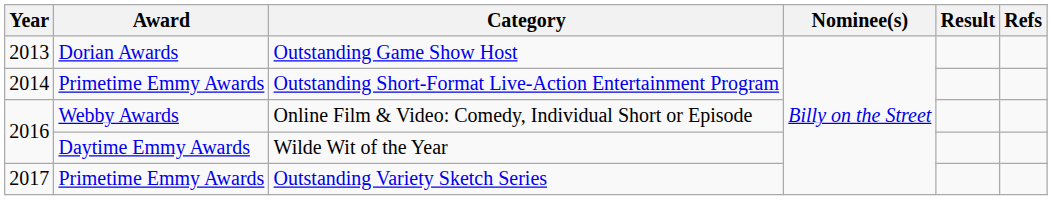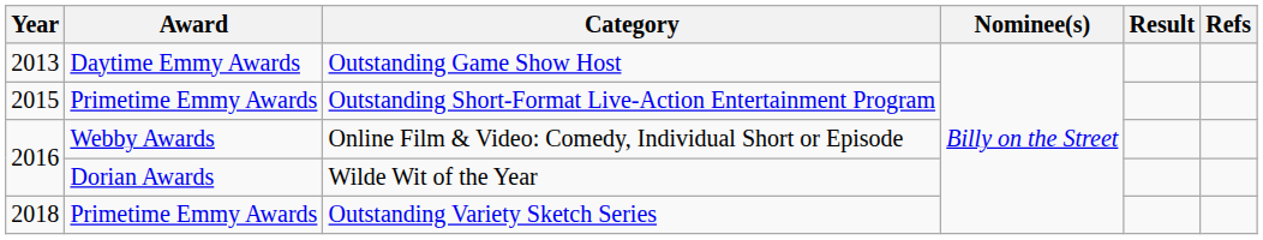Outstanding Game Show Host | Award: Dorian Awards -> Daytime Emmy Awards
Outstanding Short-Format Live-Action Entertainment Program | Year: 2014 -> 2015
Wilde Wit of the Year | Award: Daytime Emmy Awards -> Dorian Awards
Outstanding Variety Sketch Series | Year: 2017 -> 2018
